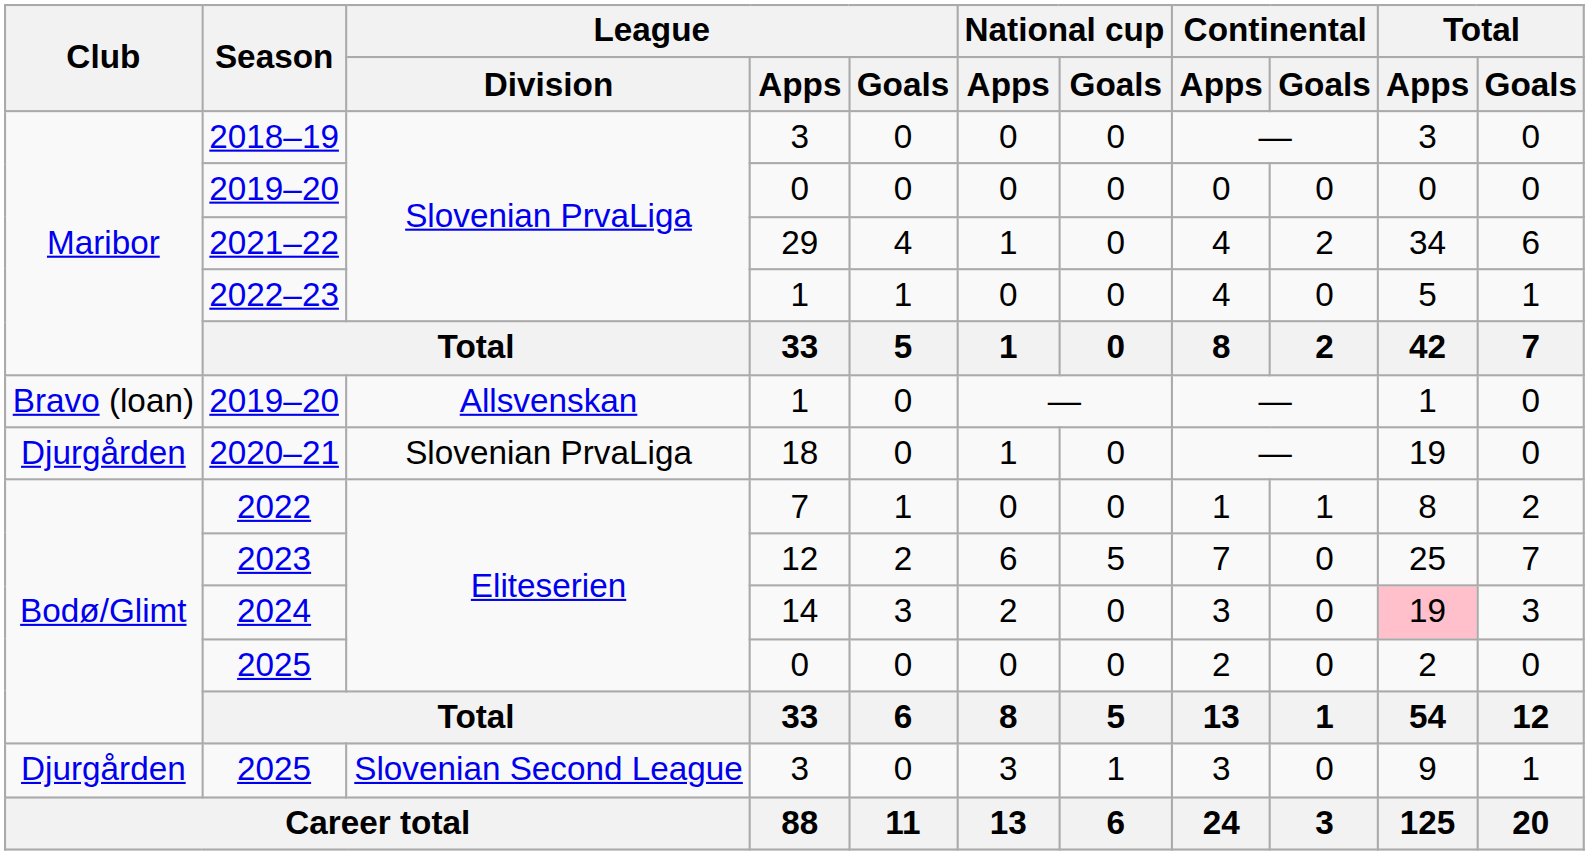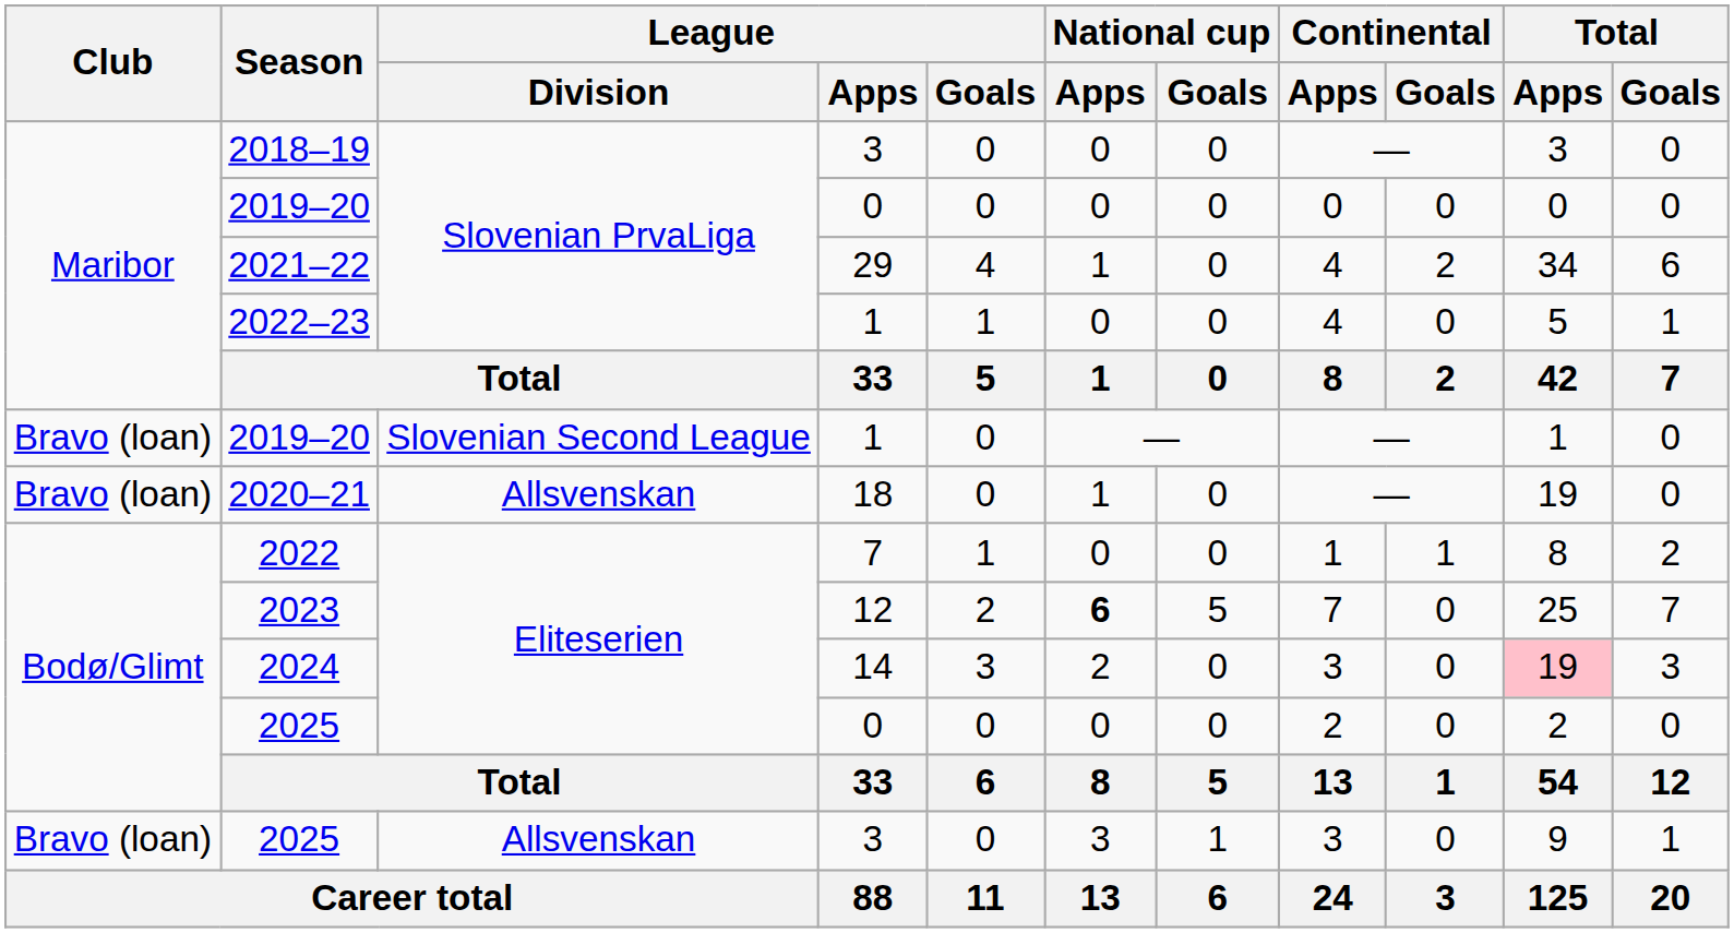2019–20 / 1 | League / Division: Allsvenskan -> Slovenian Second League
2020–21 | Club: Djurgården -> Bravo (loan)
2020–21 | League / Division: Slovenian PrvaLiga -> Allsvenskan
2023 | National cup / Apps: normal -> bold
2025 / 3 | Club: Djurgården -> Bravo (loan)
2025 / 3 | League / Division: Slovenian Second League -> Allsvenskan
